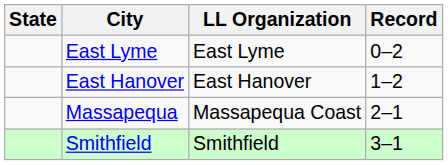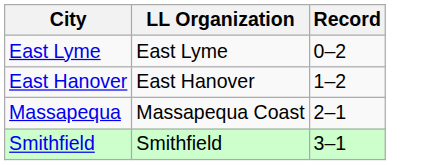- column: State
